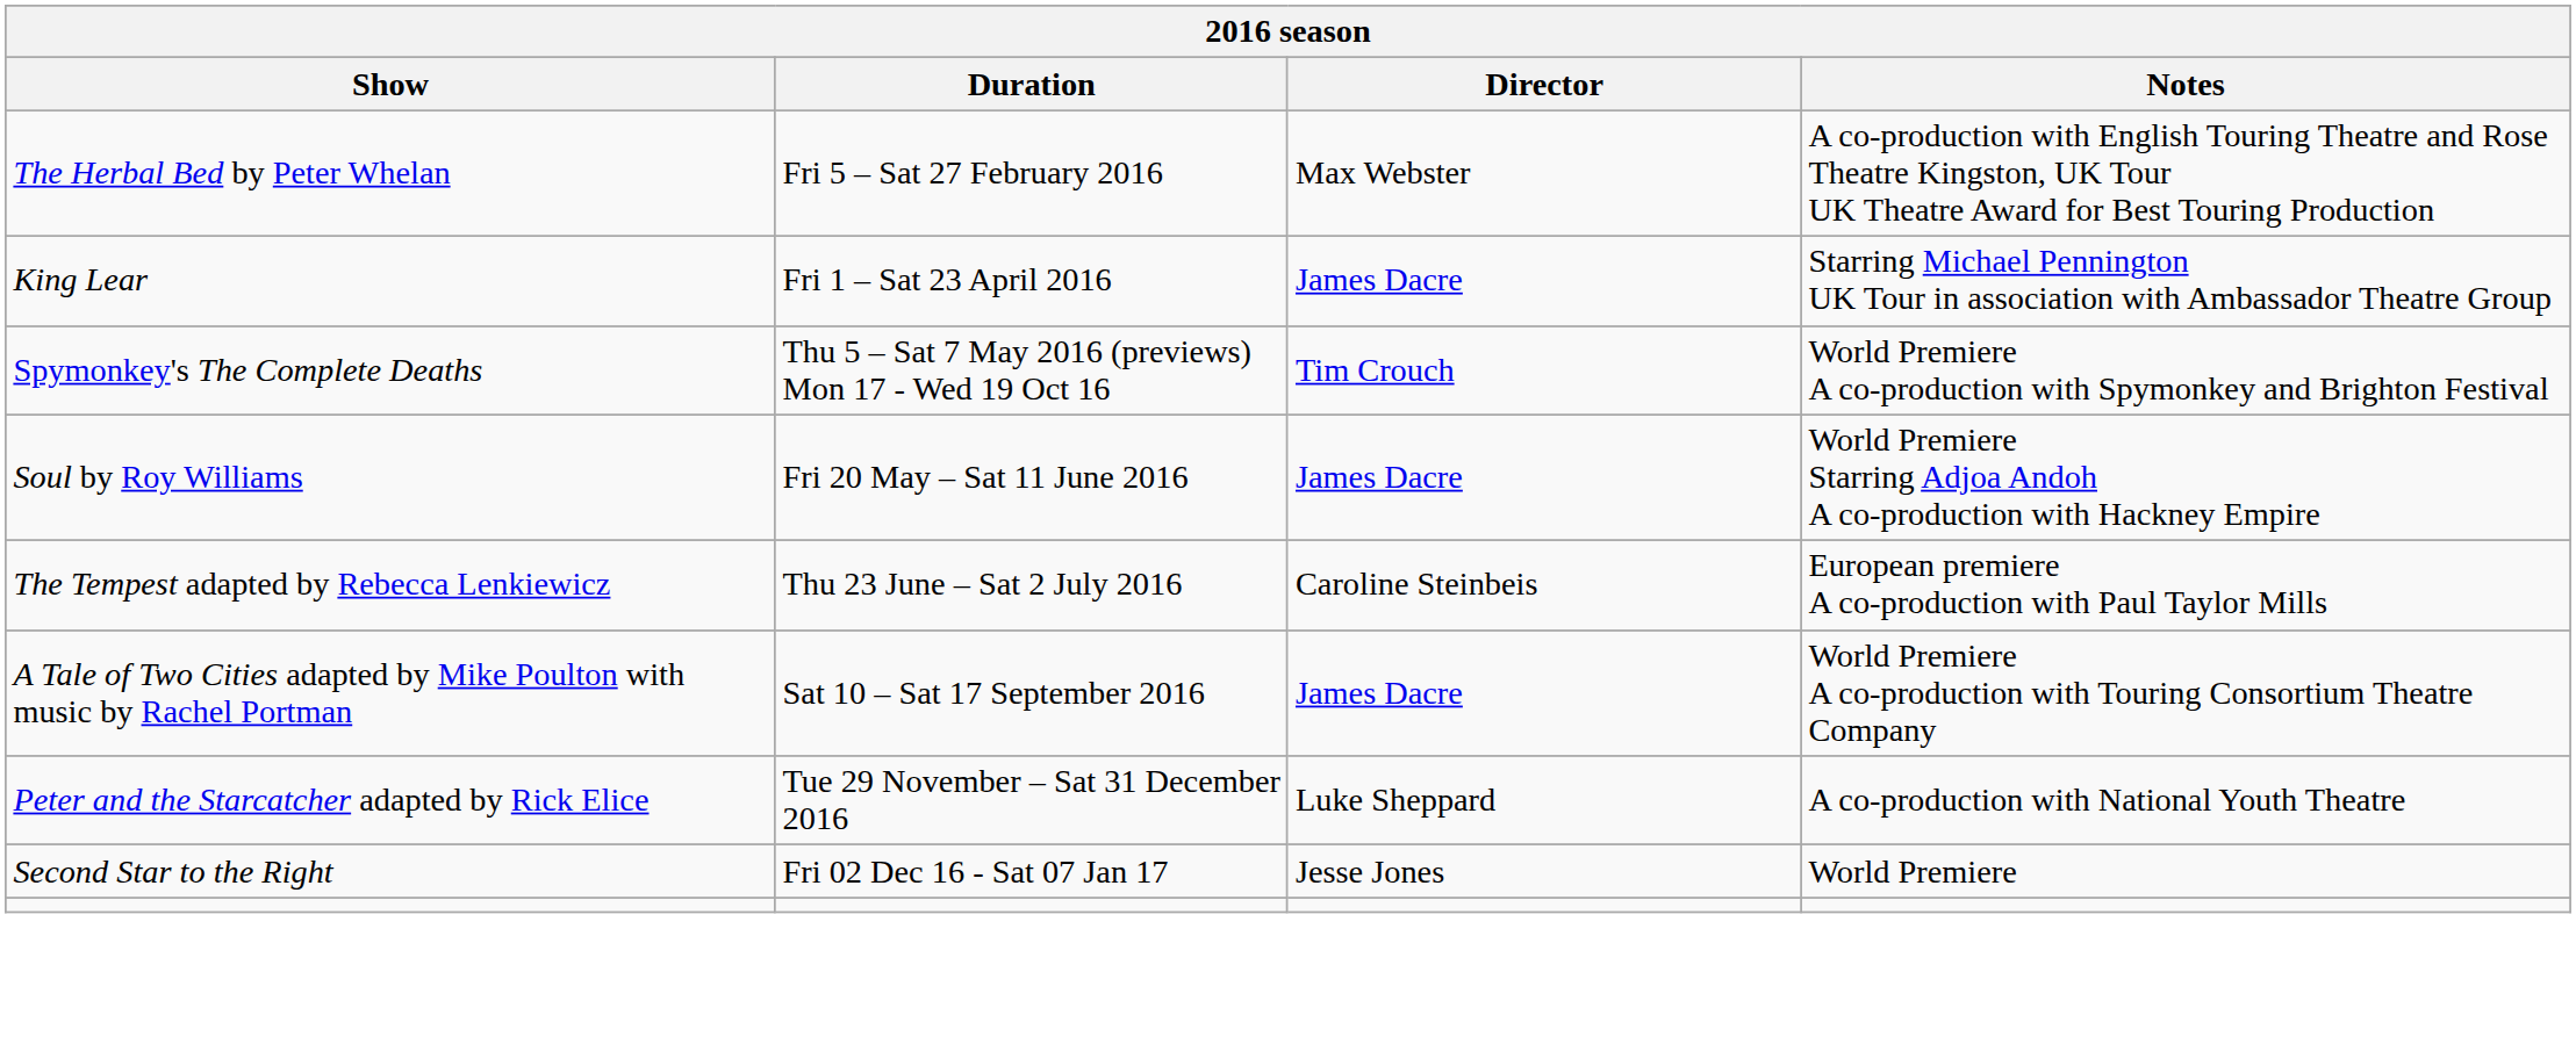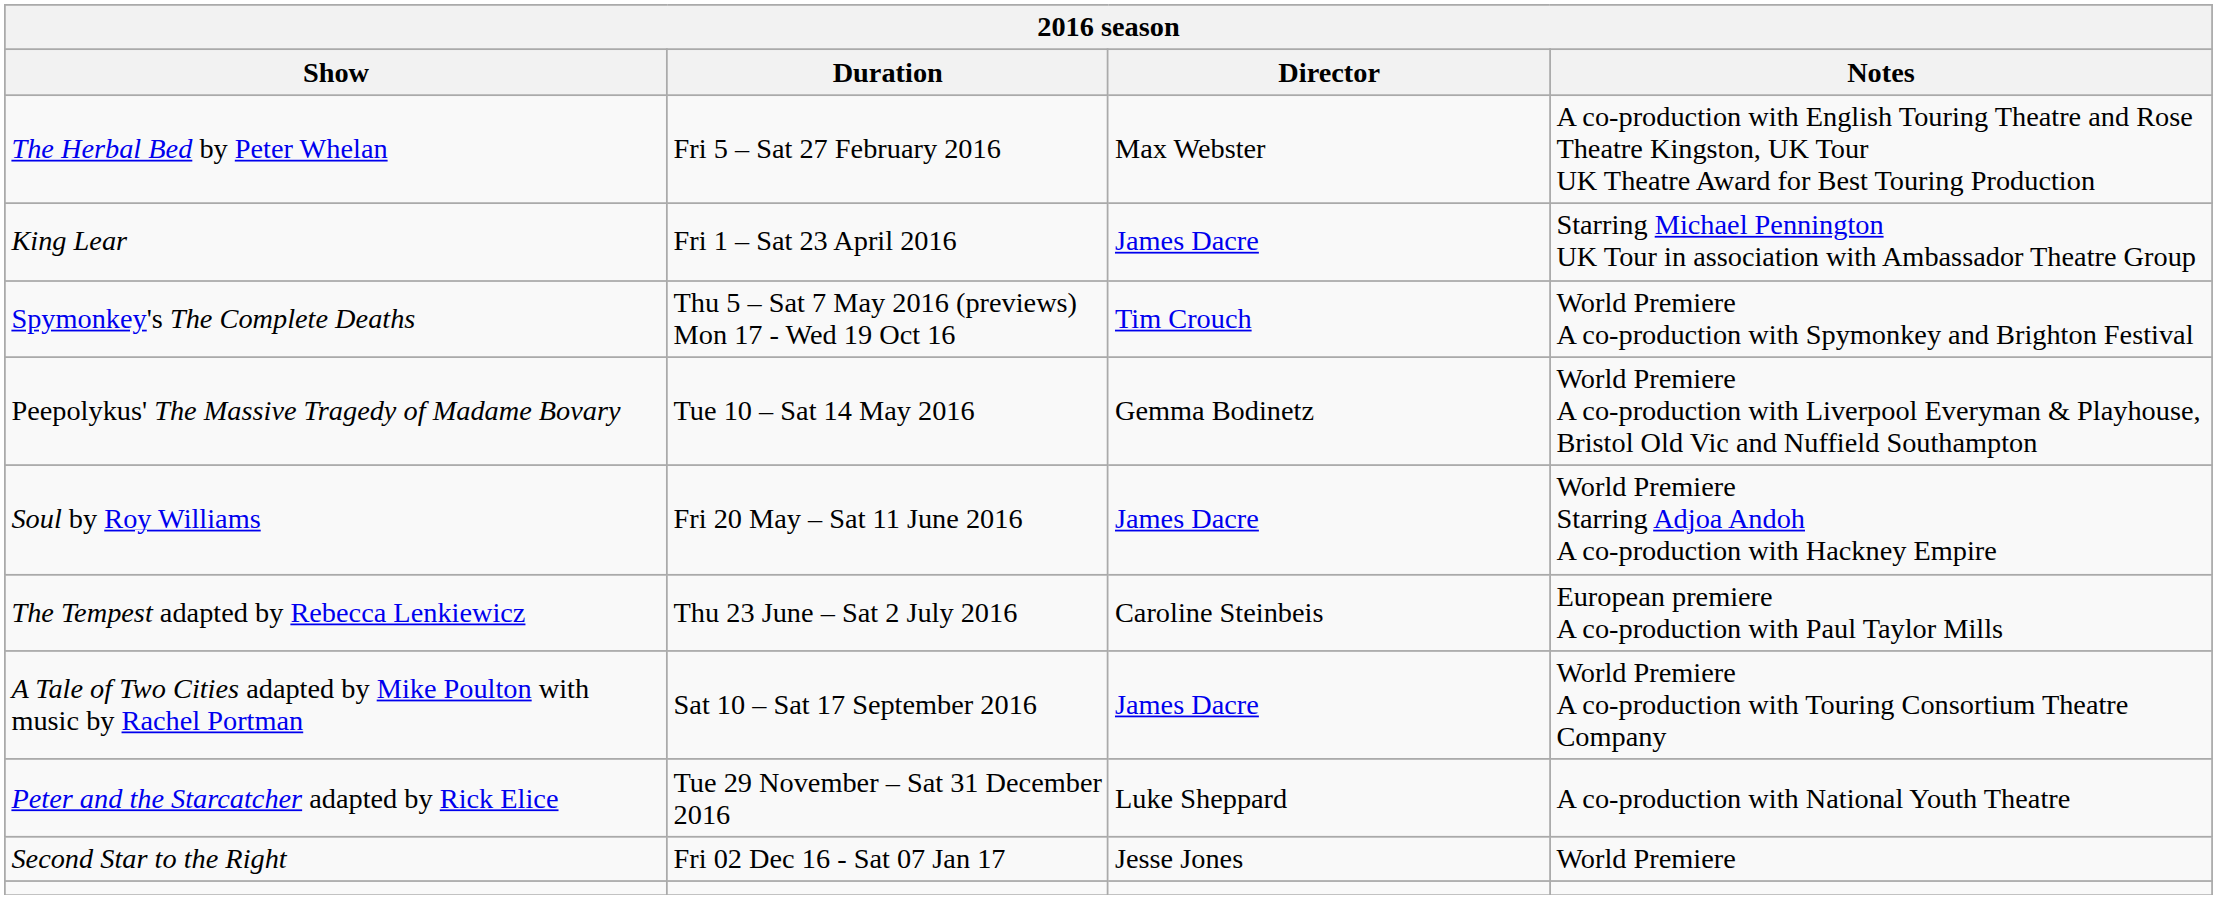+ row: Peepolykus' The Massive Tragedy of Madame Bovary | Tue 10 – Sat 14 May 2016 | Gemma Bodinetz | World Premiere A co-production with Liverpool Everyman & Playhouse, Bristol Old Vic and Nuffield Southampton
